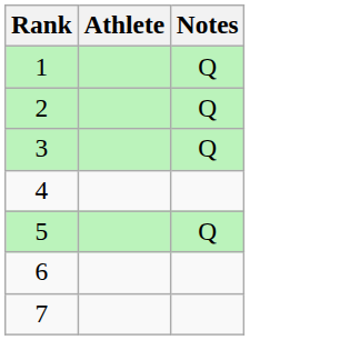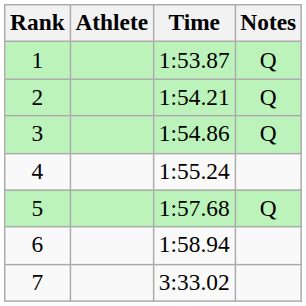+ column: Time | 1:53.87 | 1:54.21 | 1:54.86 | 1:55.24 | 1:57.68 | 1:58.94 | 3:33.02
